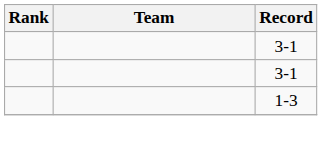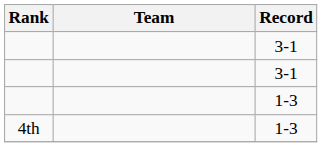+ row: 4th | 1-3
